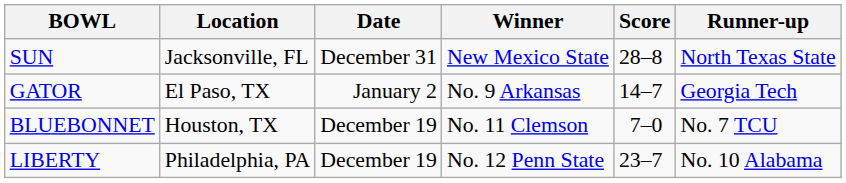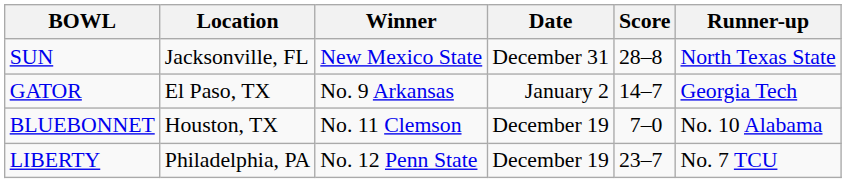columns swapped: Date <-> Winner
BLUEBONNET | Runner-up: No. 7 TCU -> No. 10 Alabama
LIBERTY | Runner-up: No. 10 Alabama -> No. 7 TCU
